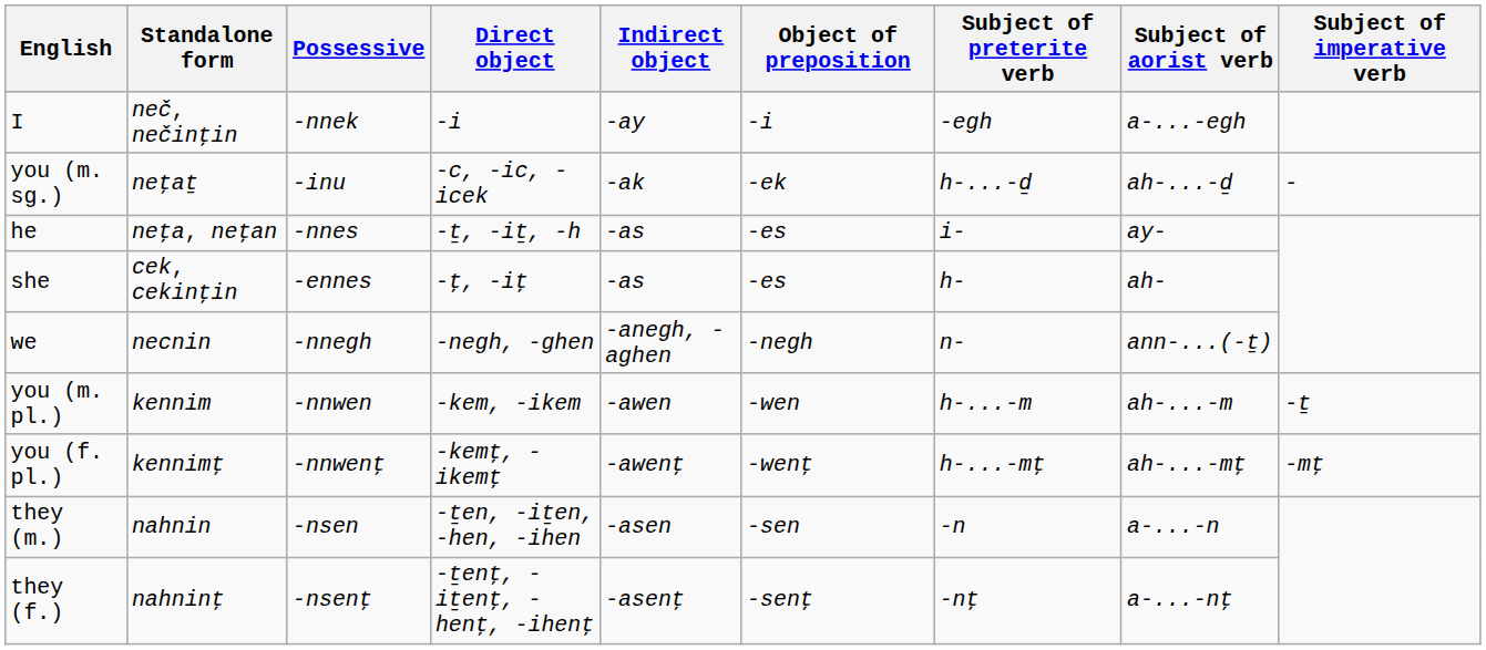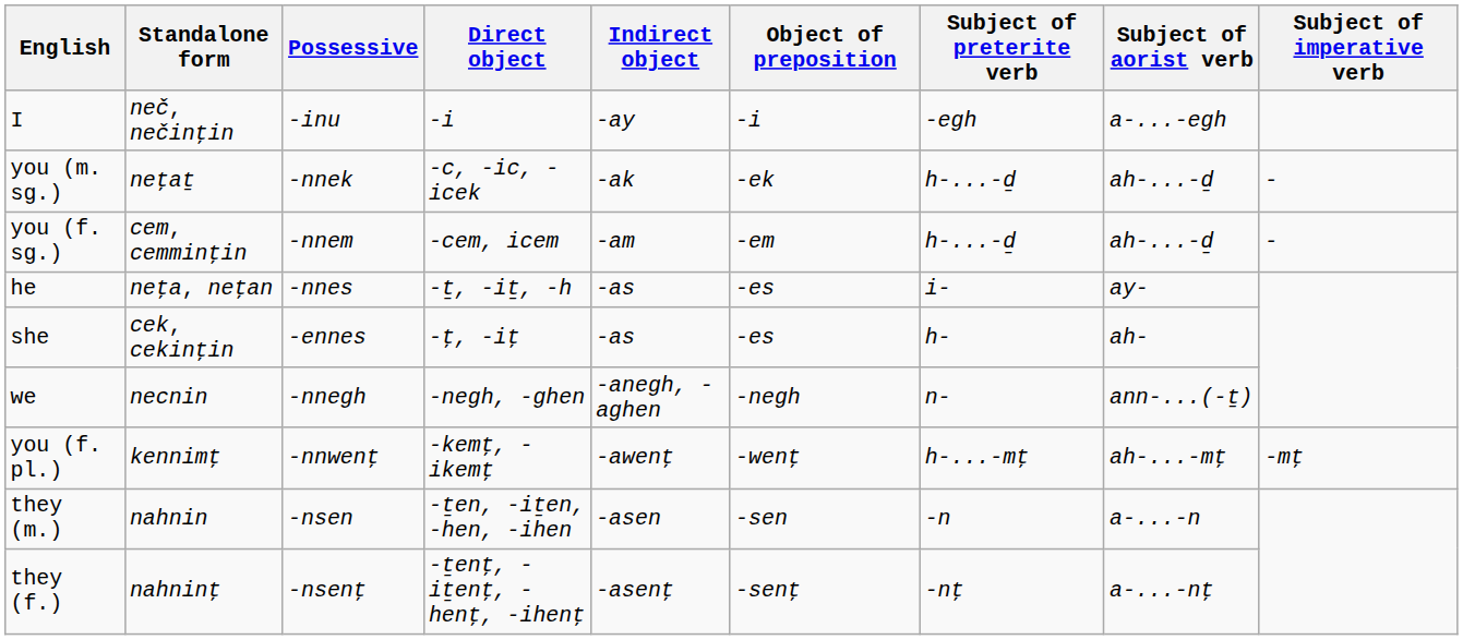I | Possessive: -nnek -> -inu
you (m. sg.) | Possessive: -inu -> -nnek
+ row: you (f. sg.) | cem, cemminţin | -nnem | -cem, icem | -am | -em | h-...-d̠ | ah-...-d̠ | -
- row: you (m. pl.) | kennim | -nnwen | -kem, -ikem | -awen | -wen | h-...-m | ah-...-m | -t̠
